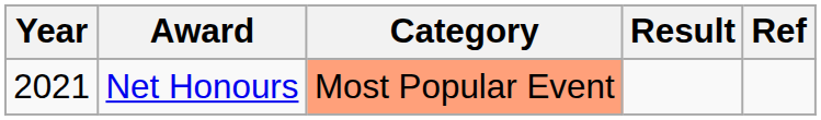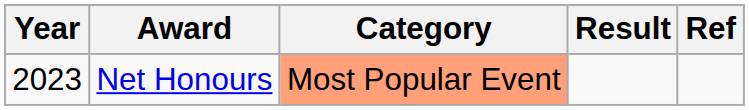Net Honours | Year: 2021 -> 2023
